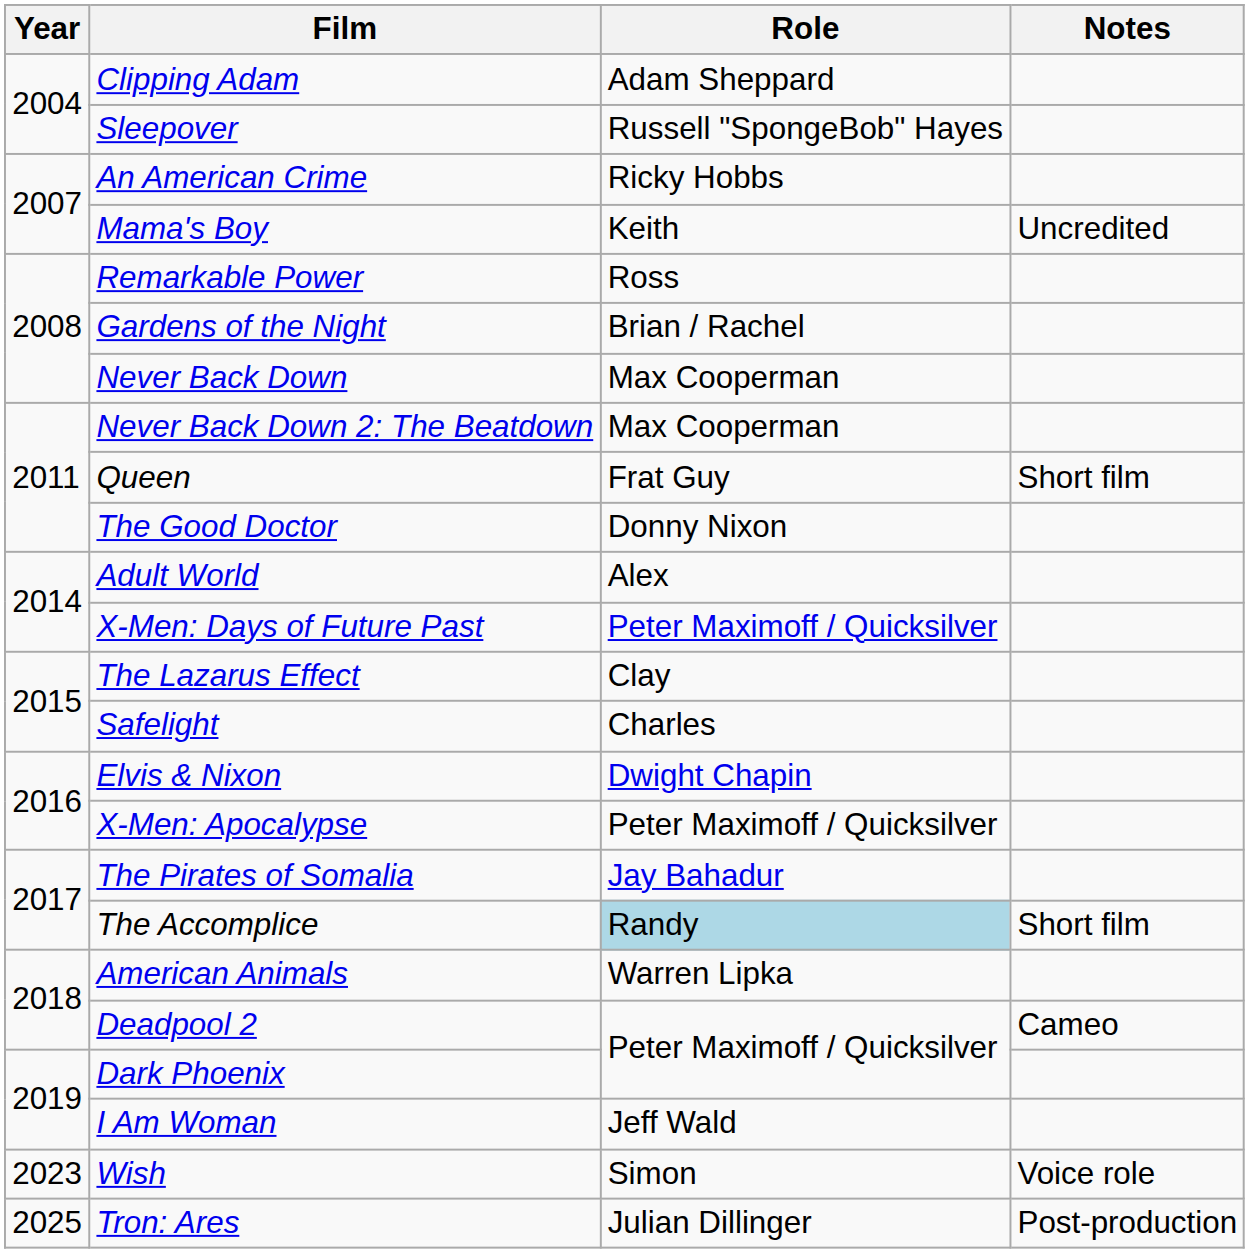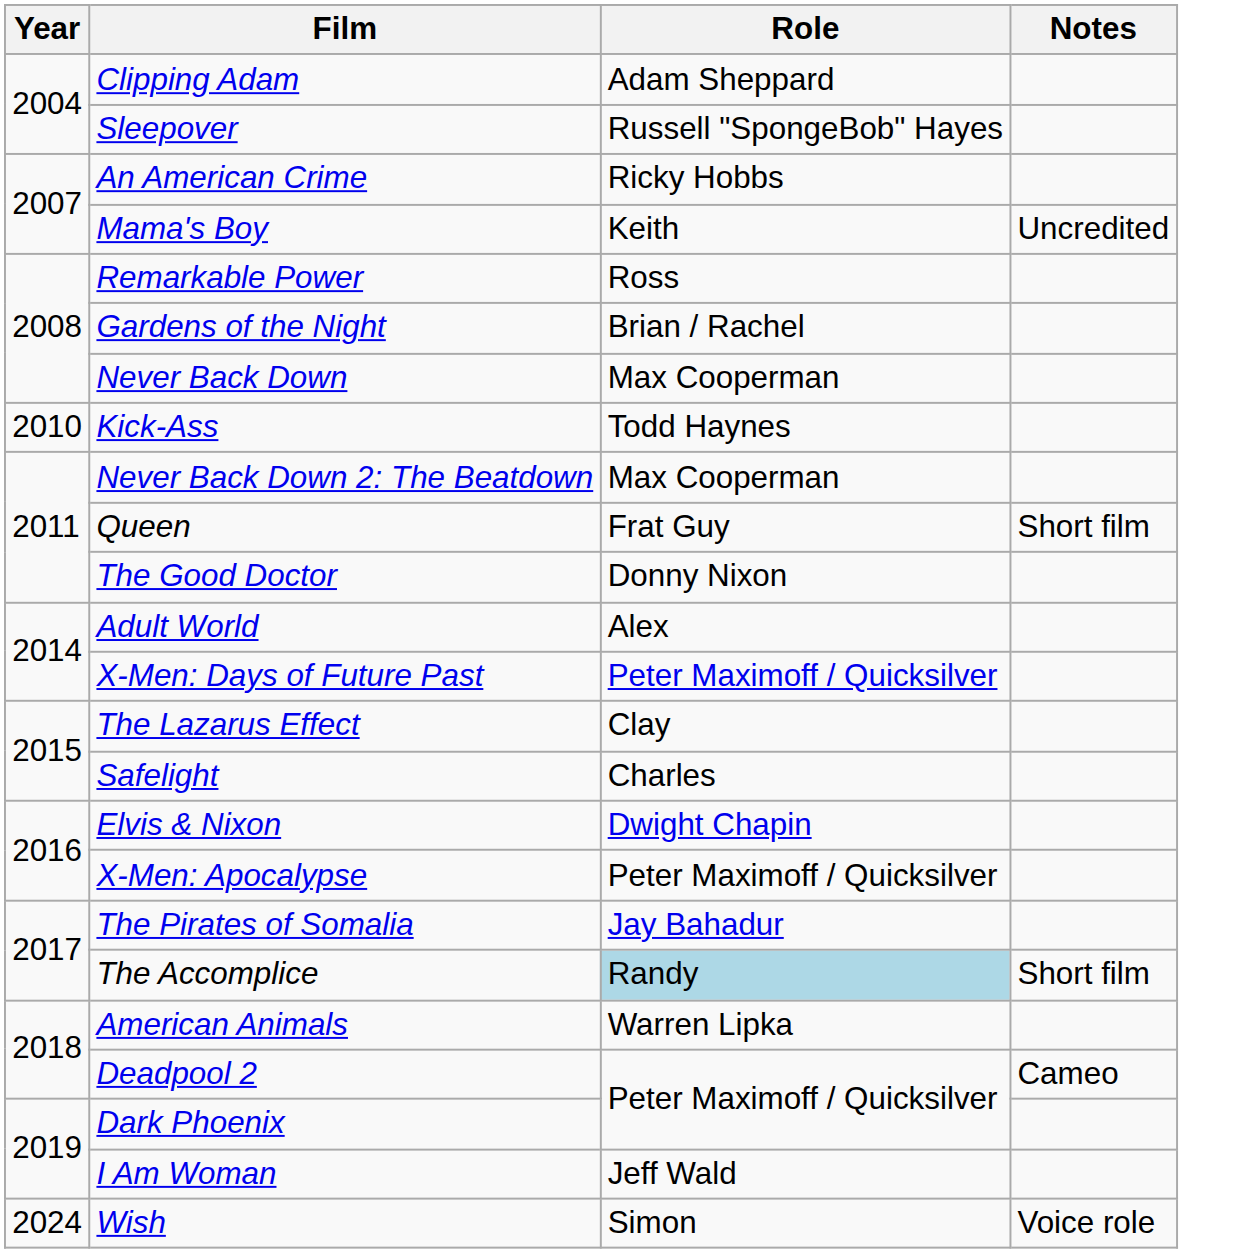+ row: 2010 | Kick-Ass | Todd Haynes
Wish | Year: 2023 -> 2024
- row: 2025 | Tron: Ares | Julian Dillinger | Post-production
